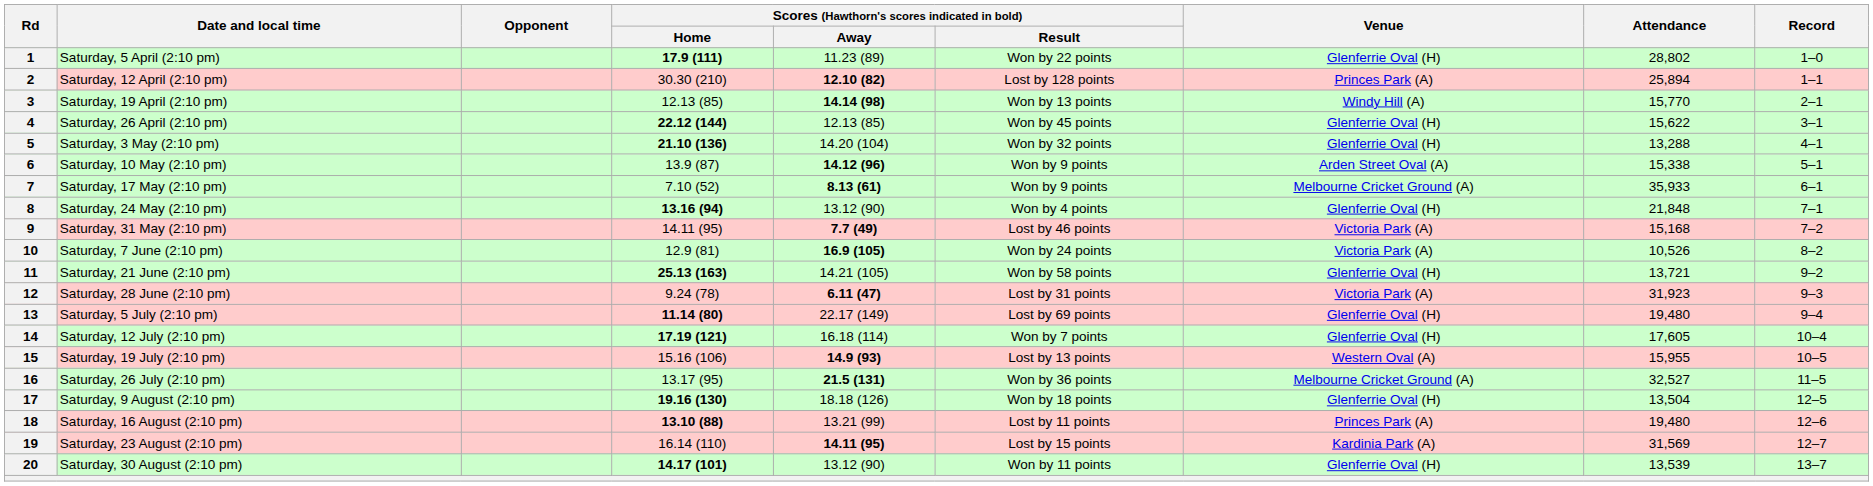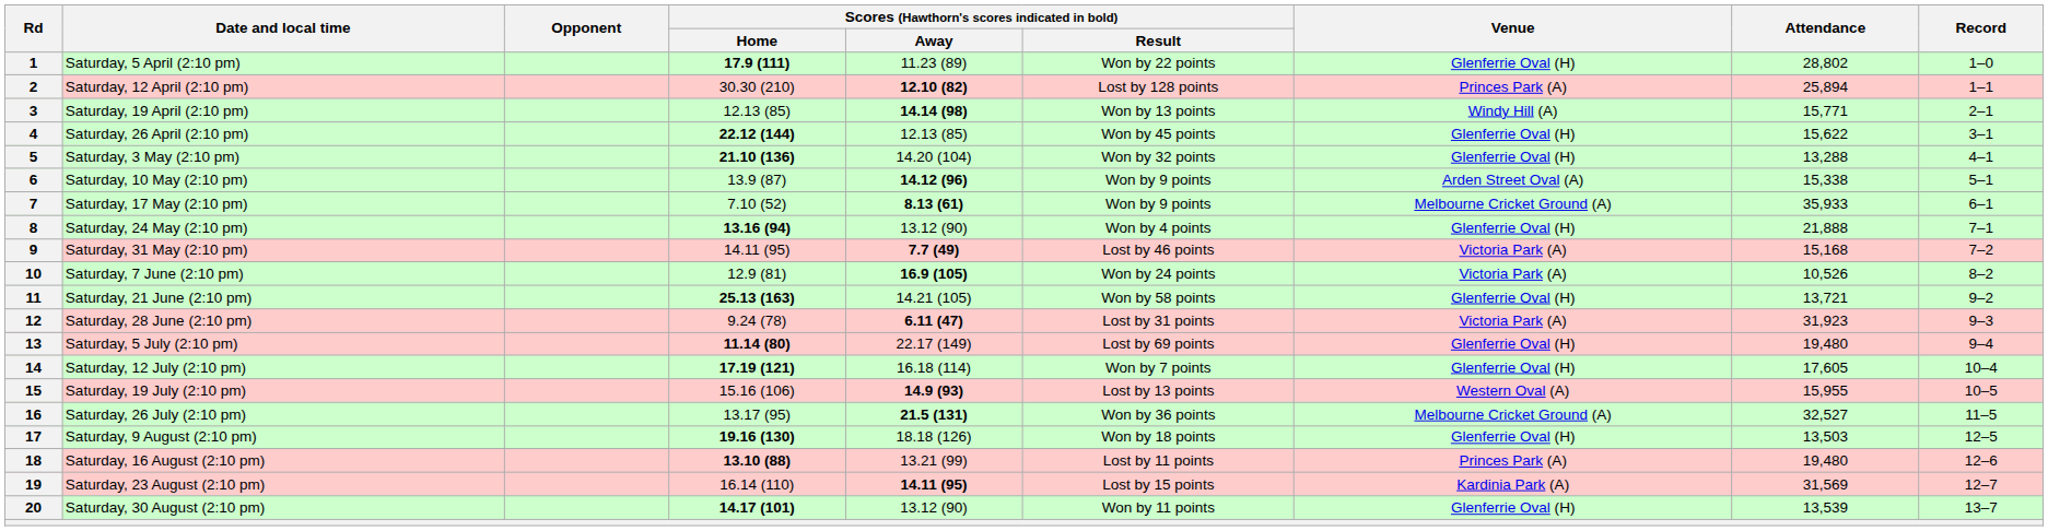3 | Attendance: 15,770 -> 15,771
8 | Attendance: 21,848 -> 21,888
17 | Attendance: 13,504 -> 13,503
